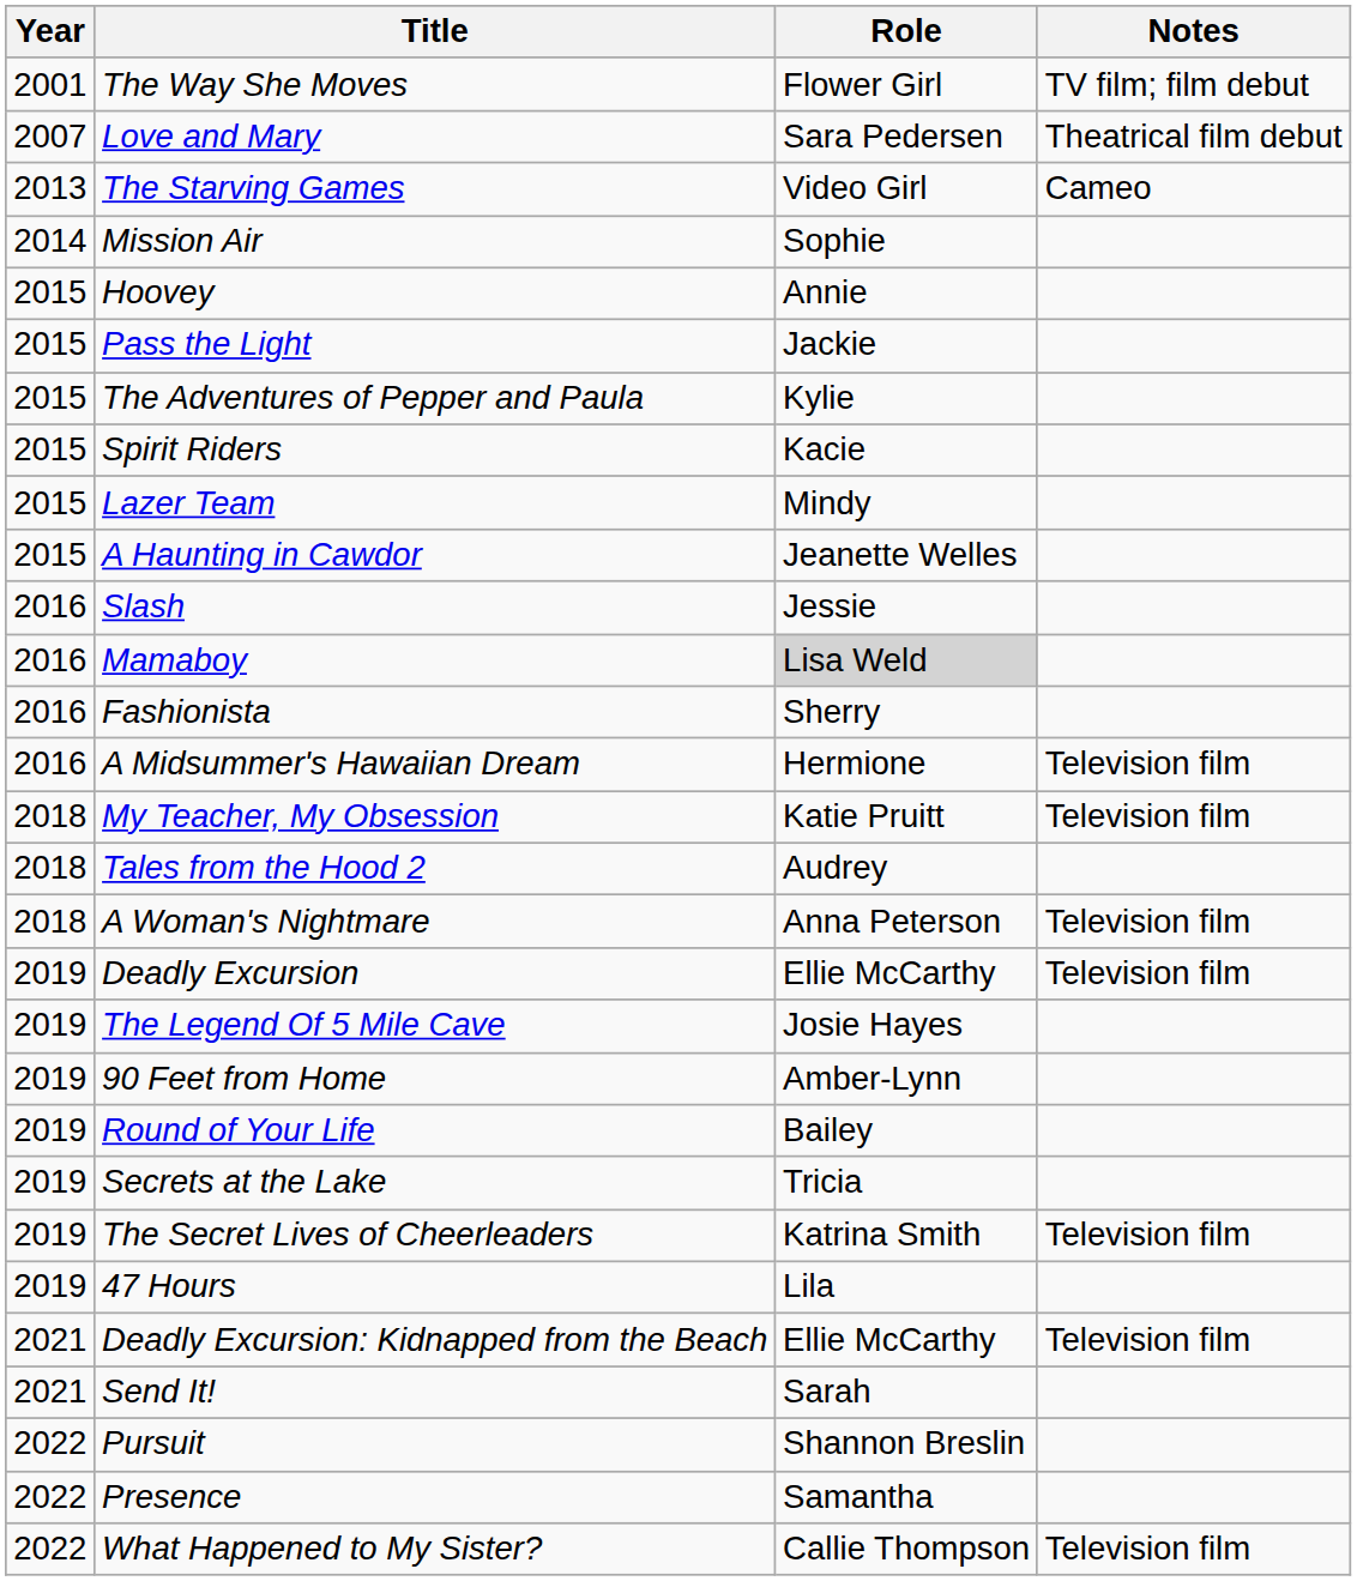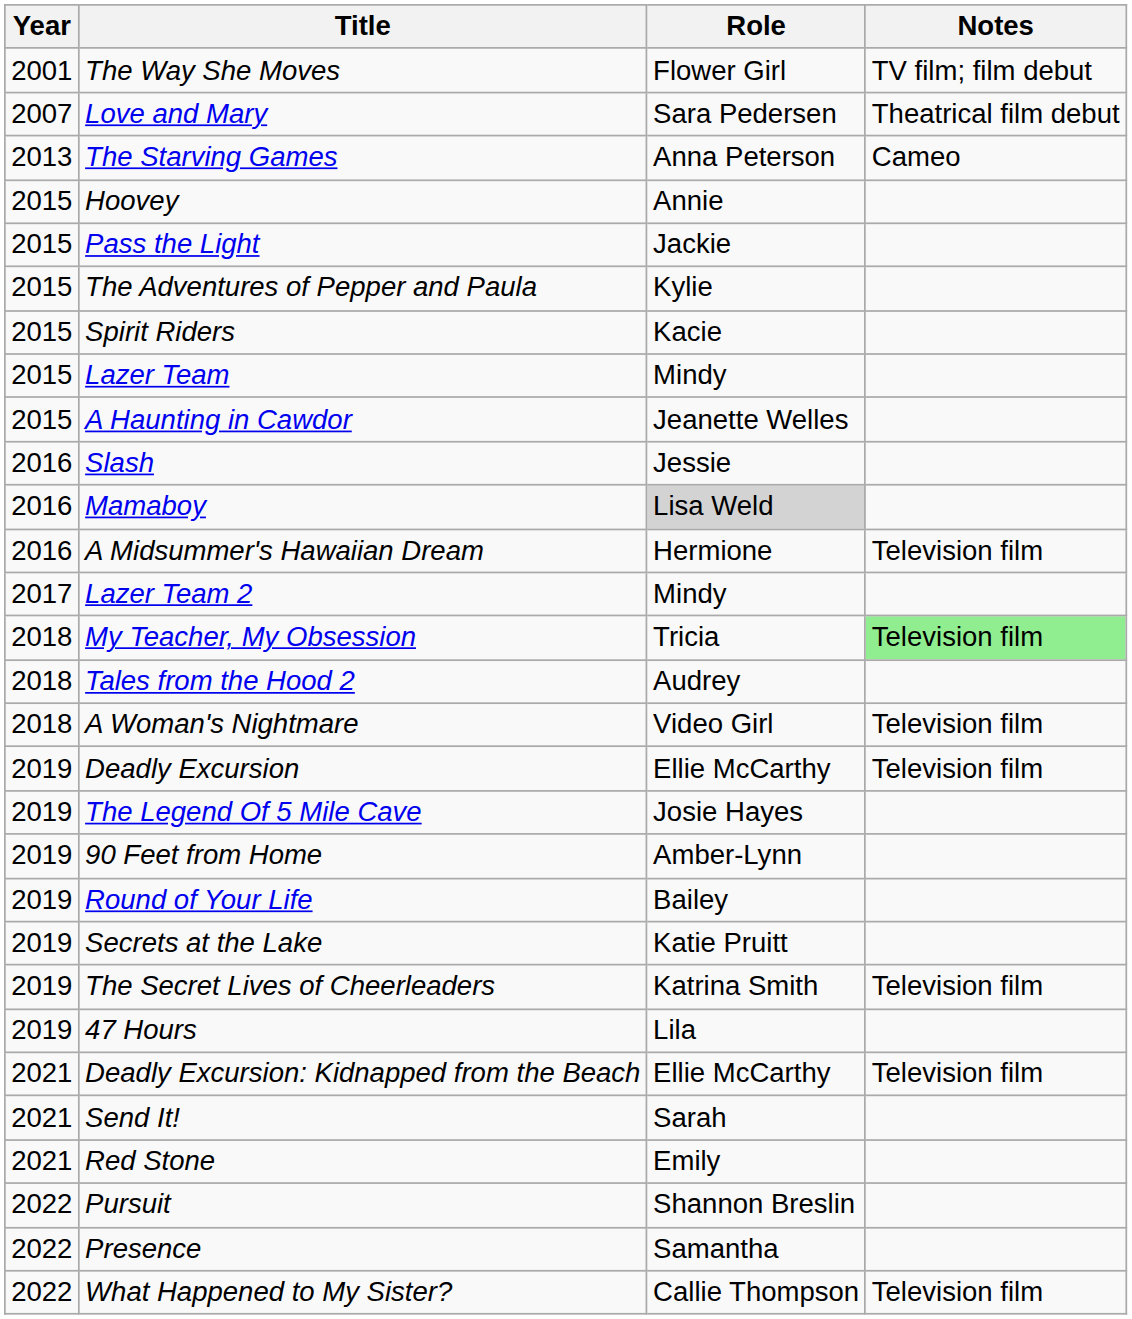The Starving Games | Role: Video Girl -> Anna Peterson
- row: 2014 | Mission Air | Sophie
- row: 2016 | Fashionista | Sherry
+ row: 2017 | Lazer Team 2 | Mindy
My Teacher, My Obsession | Role: Katie Pruitt -> Tricia
My Teacher, My Obsession | Notes: no background -> lightgreen background
A Woman's Nightmare | Role: Anna Peterson -> Video Girl
Secrets at the Lake | Role: Tricia -> Katie Pruitt
+ row: 2021 | Red Stone | Emily
